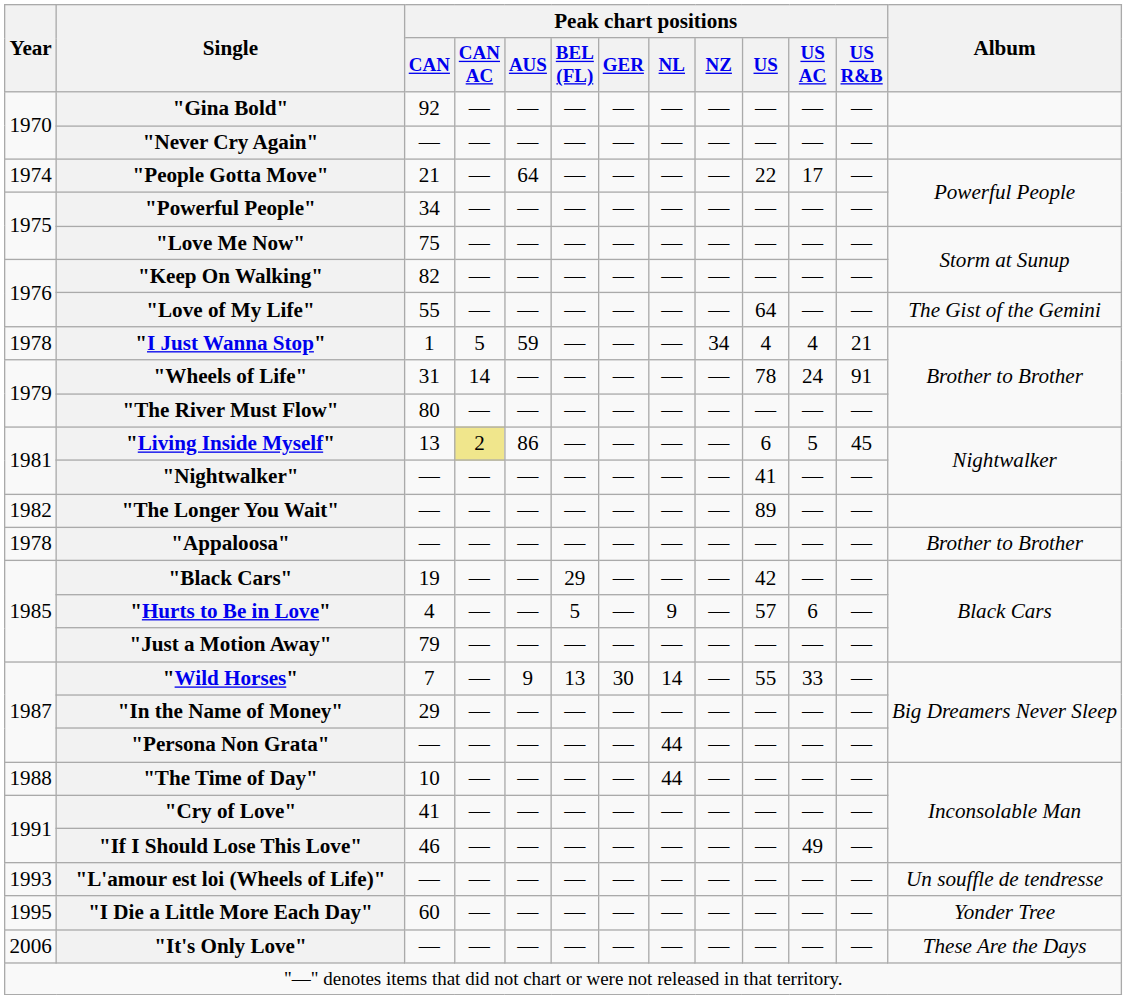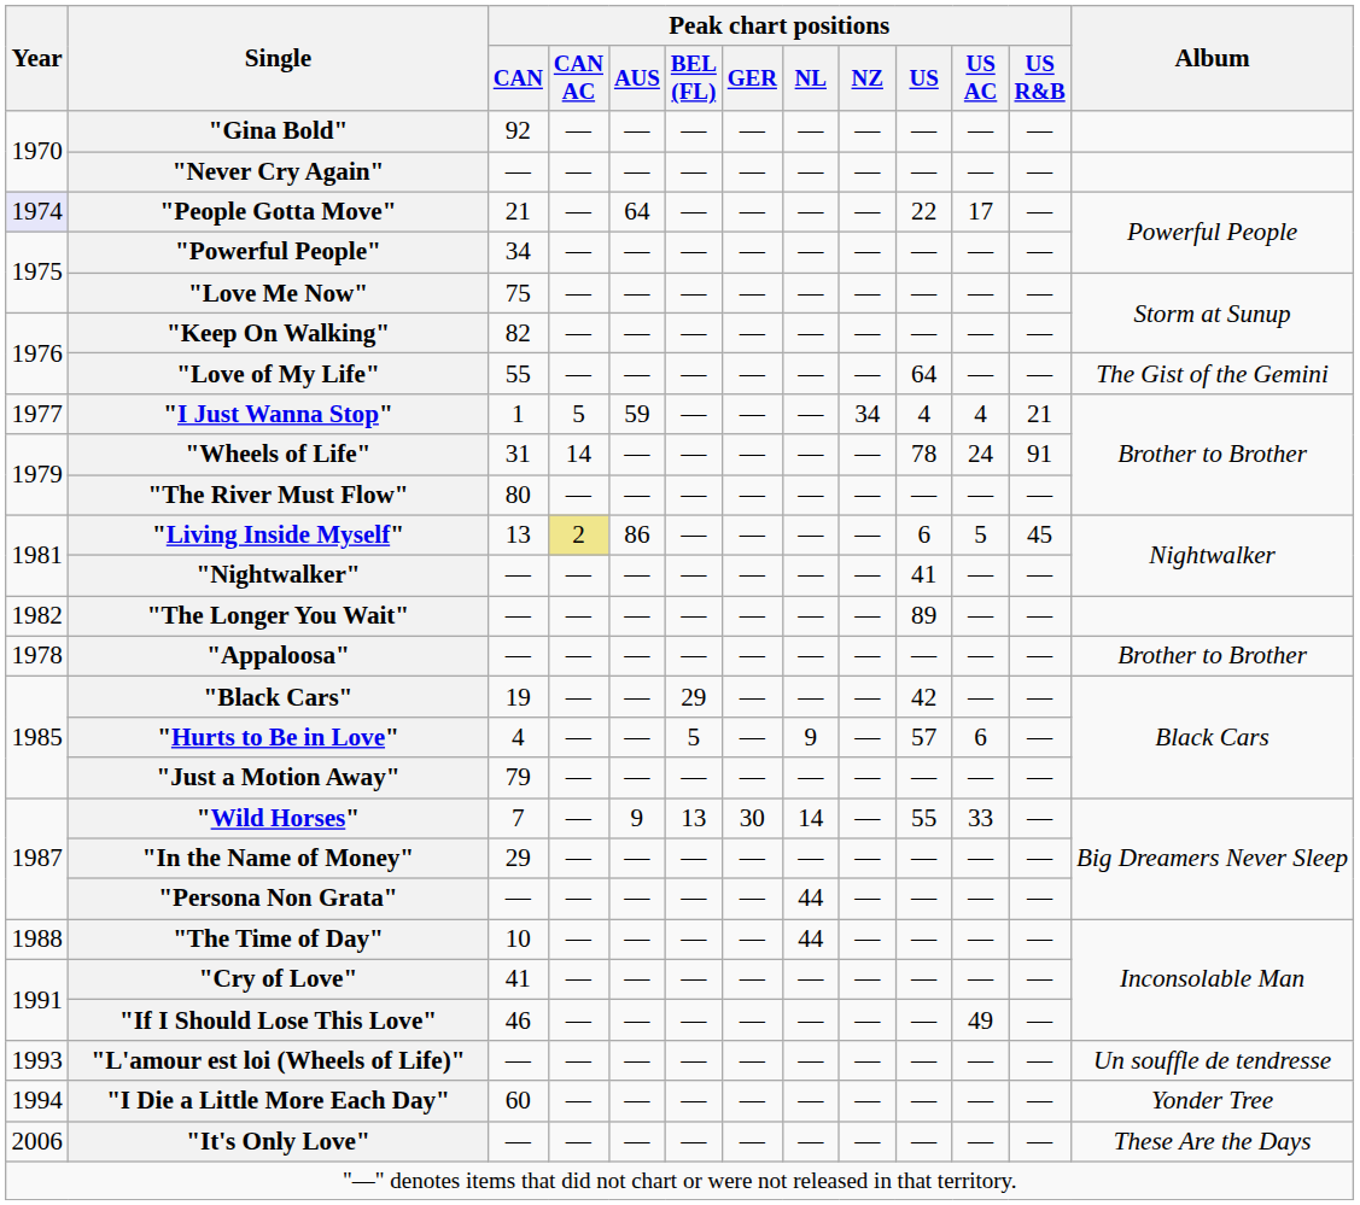"People Gotta Move" | Year: no background -> lavender background
"I Just Wanna Stop" | Year: 1978 -> 1977
"I Die a Little More Each Day" | Year: 1995 -> 1994
